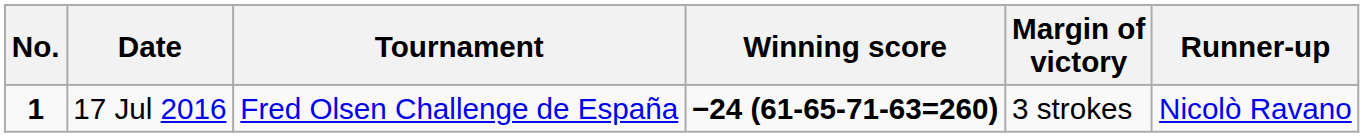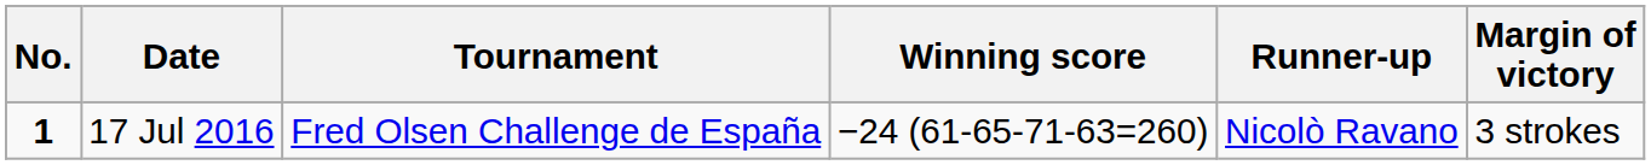columns swapped: Margin of victory <-> Runner-up
17 Jul 2016 | Winning score: bold -> normal
